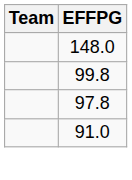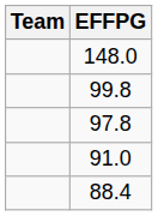+ row: 88.4
